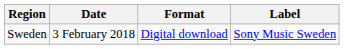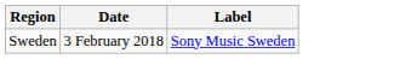- column: Format | Digital download
